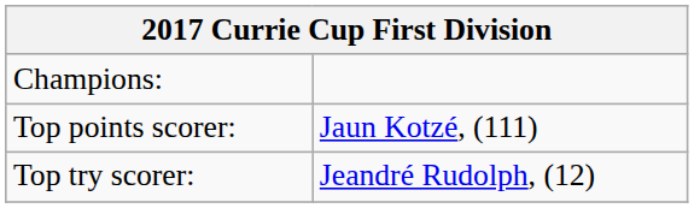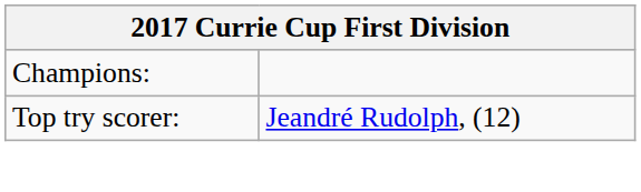- row: Top points scorer: | Jaun Kotzé, (111)
